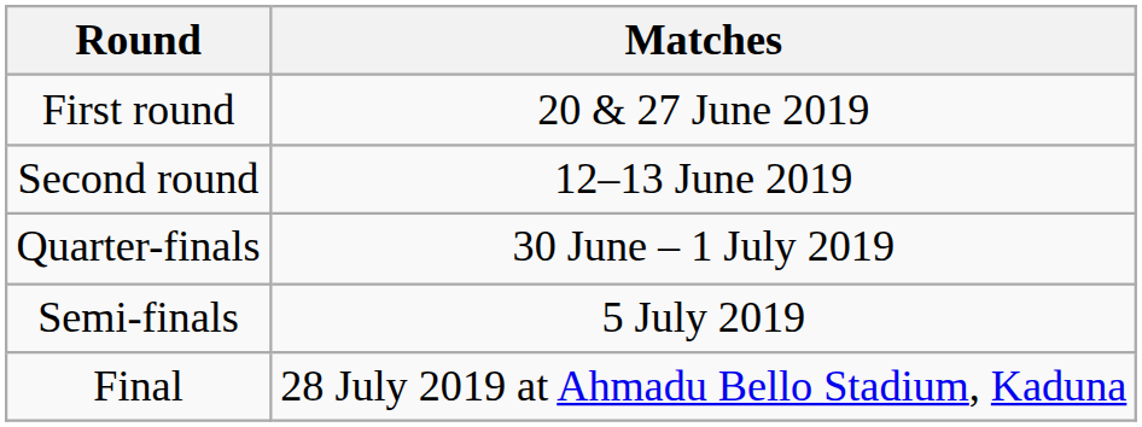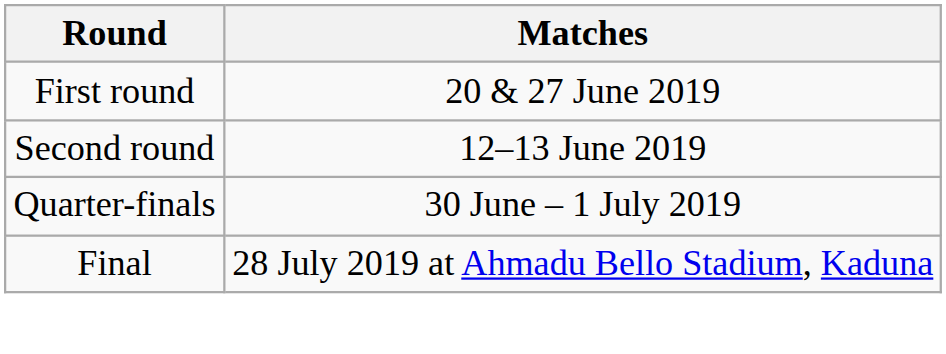- row: Semi-finals | 5 July 2019
